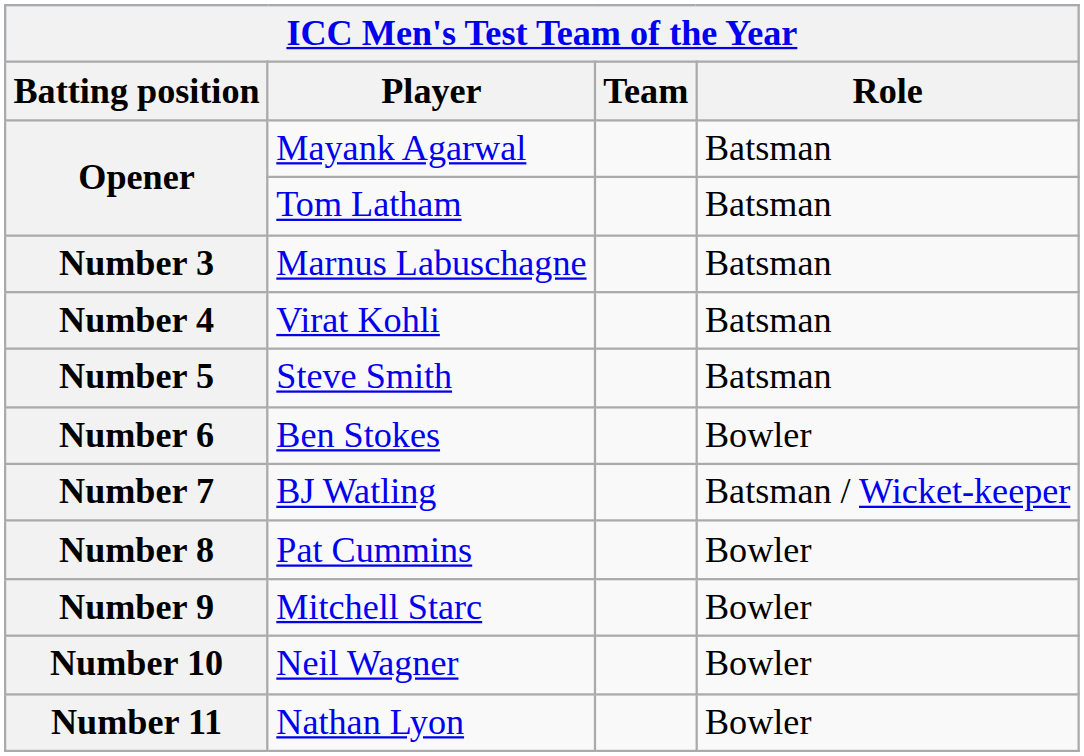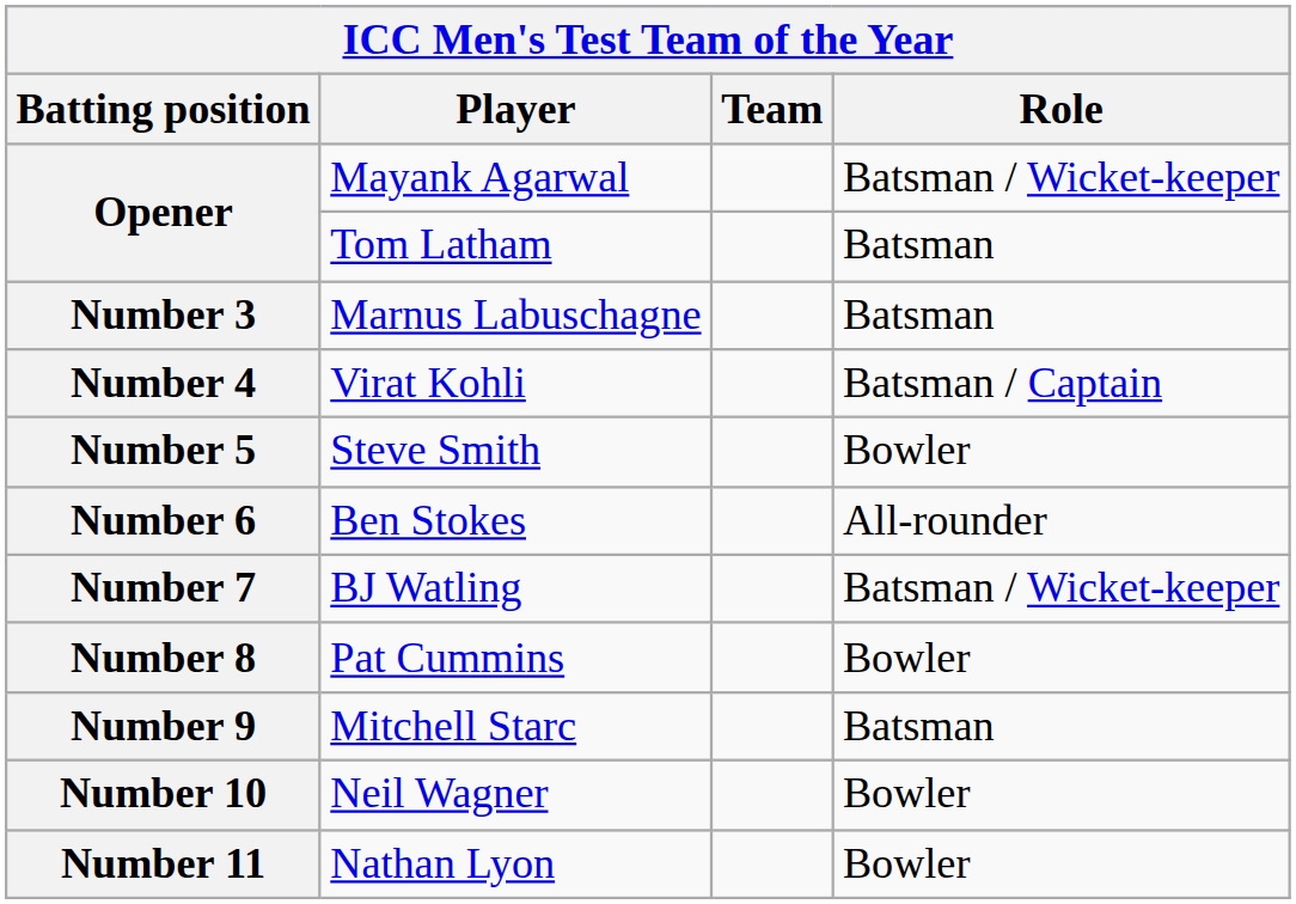Opener / Mayank Agarwal | Role: Batsman -> Batsman / Wicket-keeper
Number 4 | Role: Batsman -> Batsman / Captain
Number 5 | Role: Batsman -> Bowler
Number 6 | Role: Bowler -> All-rounder
Number 9 | Role: Bowler -> Batsman
